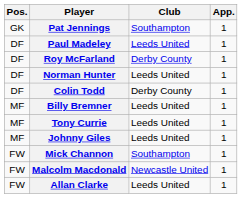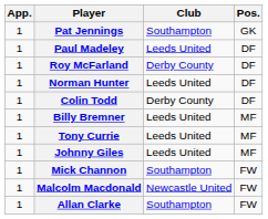columns swapped: Pos. <-> App.
Allan Clarke | Club: Leeds United -> Southampton
